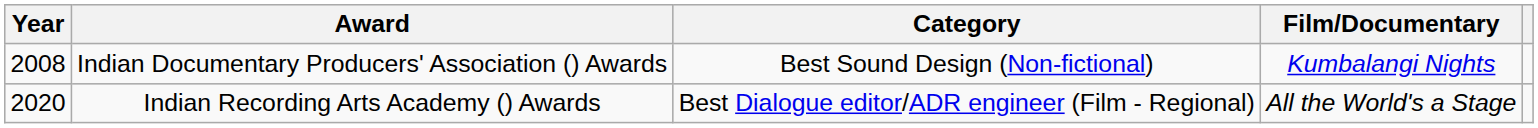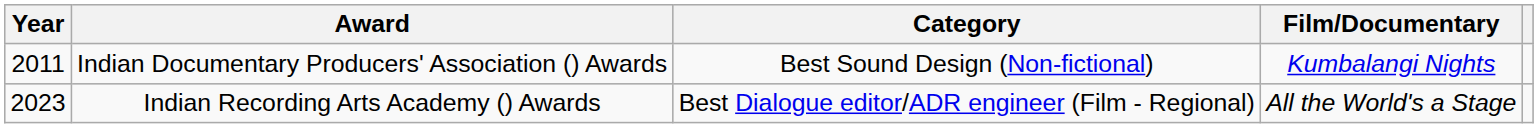Indian Documentary Producers' Association () Awards | Year: 2008 -> 2011
Indian Recording Arts Academy () Awards | Year: 2020 -> 2023
